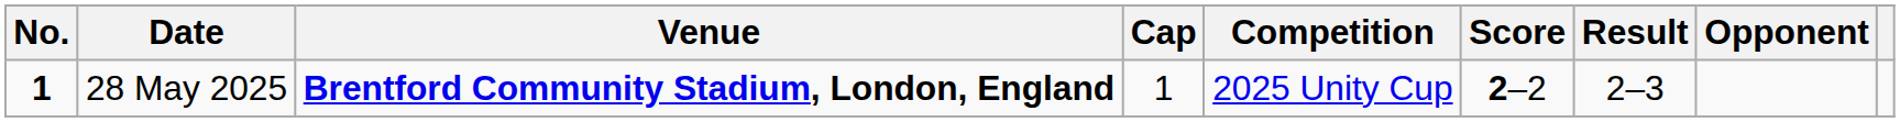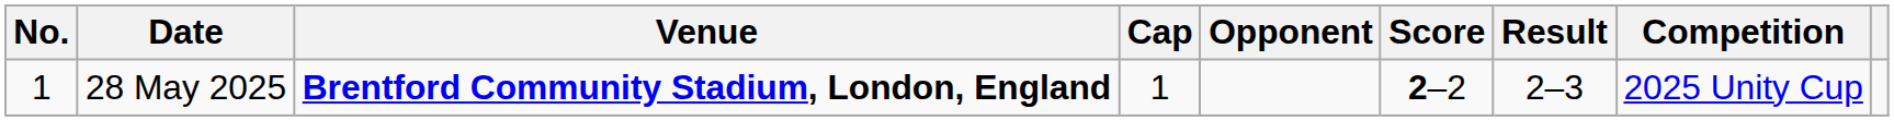columns swapped: Opponent <-> Competition
28 May 2025 | No.: bold -> normal
